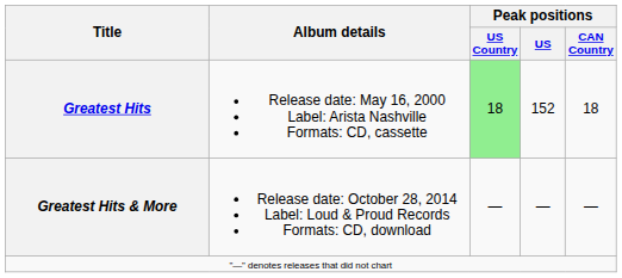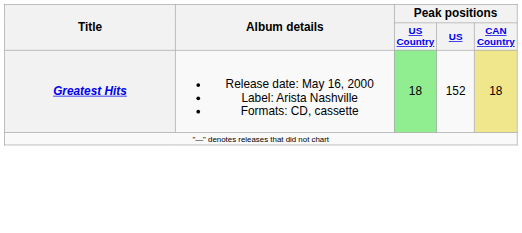Greatest Hits | Peak positions / CAN Country: no background -> khaki background
- row: Greatest Hits & More | Release date: October 28, 2014 Label: Loud & Proud Records Formats: CD, download | — | — | —
